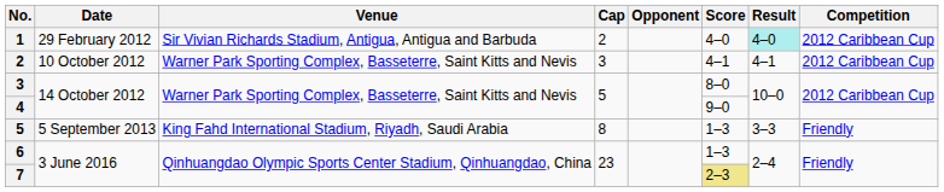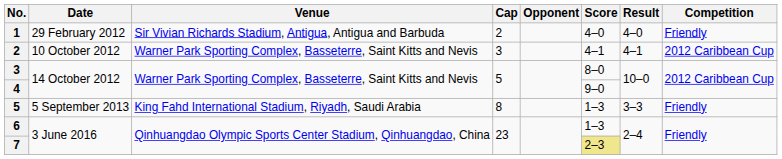1 | Result: paleturquoise background -> no background
1 | Competition: 2012 Caribbean Cup -> Friendly
